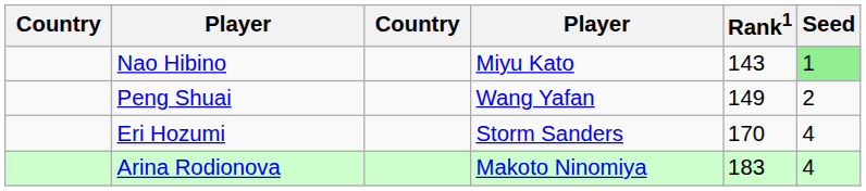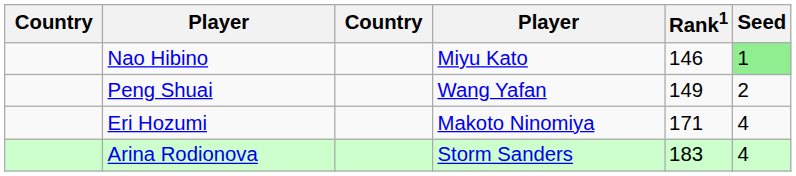Nao Hibino | Rank1: 143 -> 146
Eri Hozumi | column 4: Storm Sanders -> Makoto Ninomiya
Eri Hozumi | Rank1: 170 -> 171
Arina Rodionova | column 4: Makoto Ninomiya -> Storm Sanders
